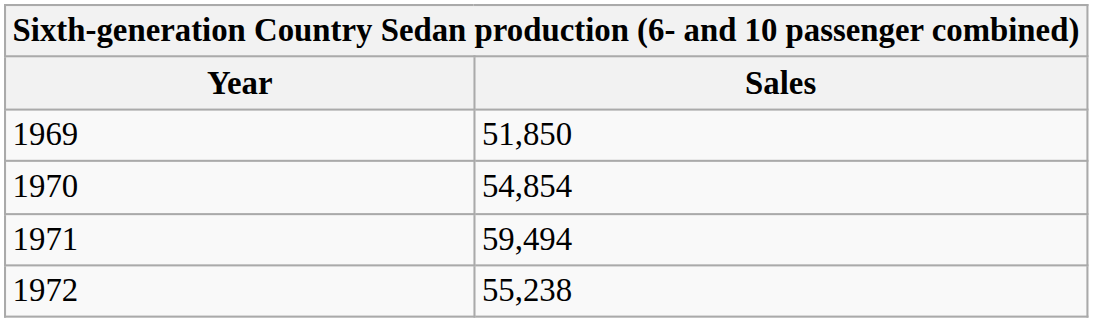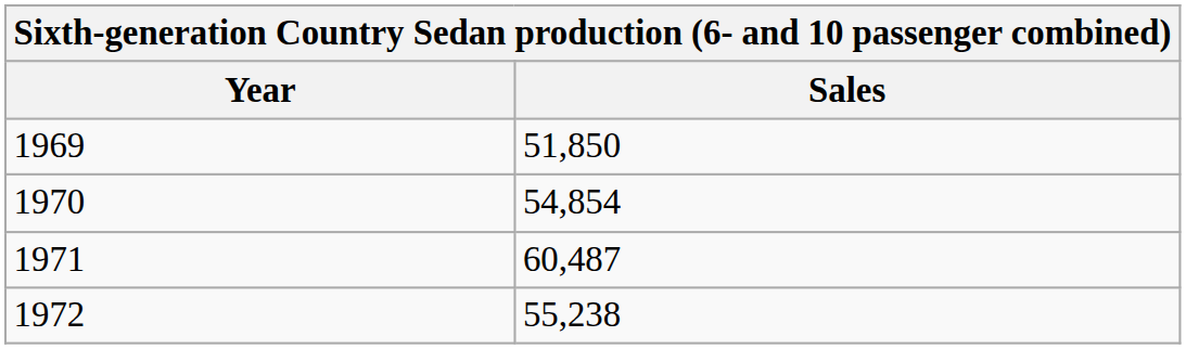1971 | Sales: 59,494 -> 60,487
